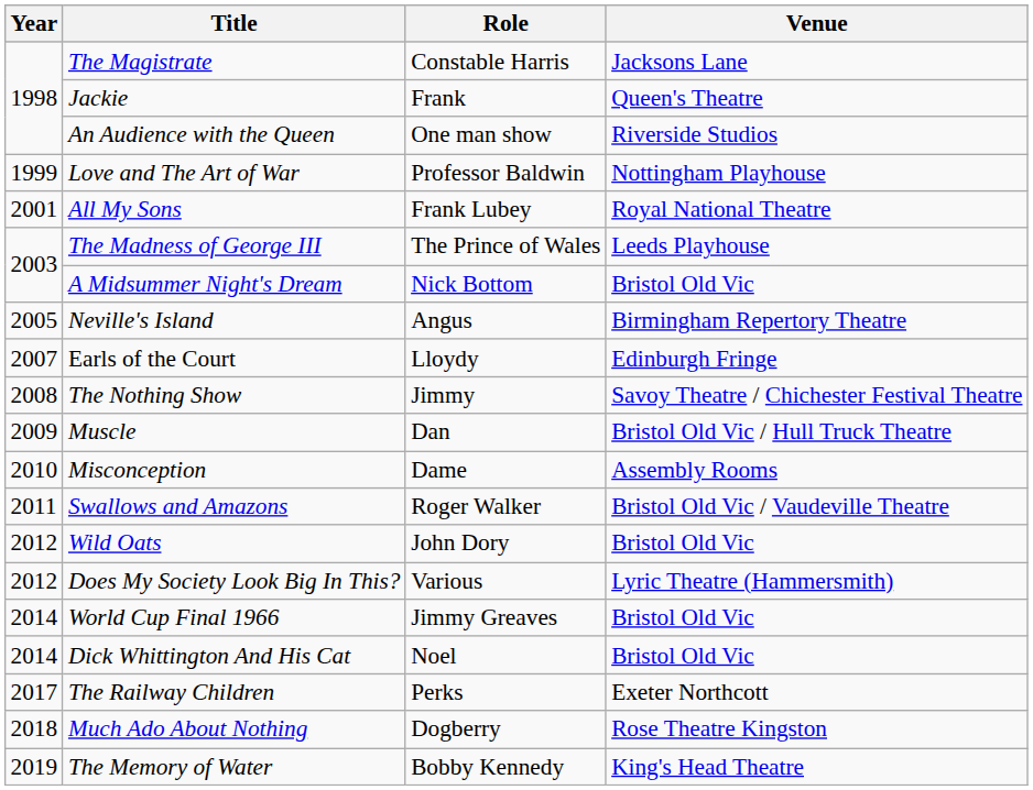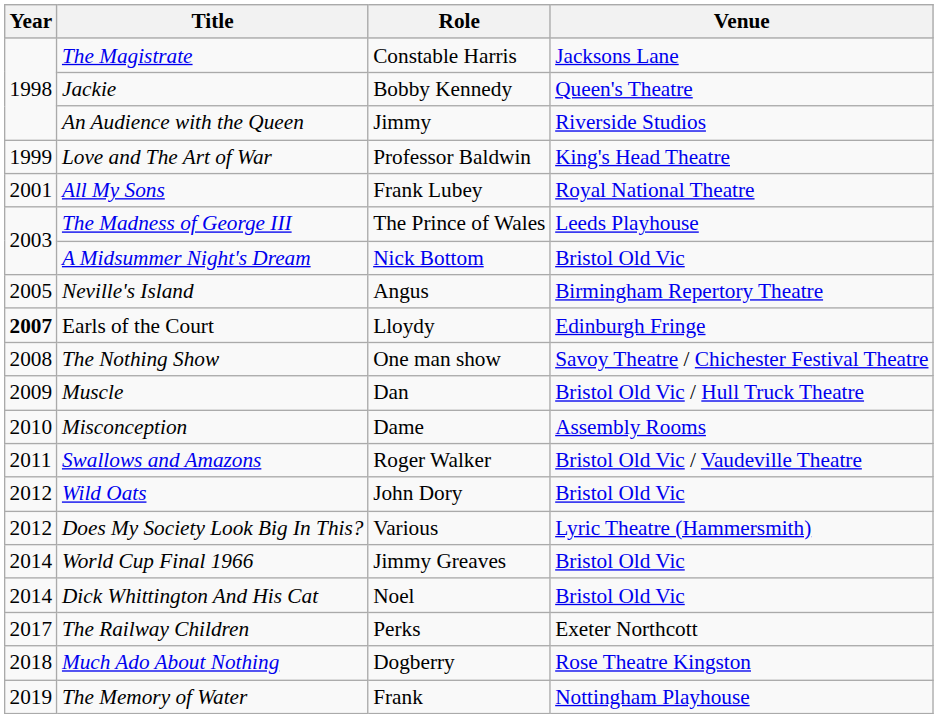Jackie | Role: Frank -> Bobby Kennedy
An Audience with the Queen | Role: One man show -> Jimmy
Love and The Art of War | Venue: Nottingham Playhouse -> King's Head Theatre
Earls of the Court | Year: normal -> bold
The Nothing Show | Role: Jimmy -> One man show
The Memory of Water | Role: Bobby Kennedy -> Frank
The Memory of Water | Venue: King's Head Theatre -> Nottingham Playhouse
